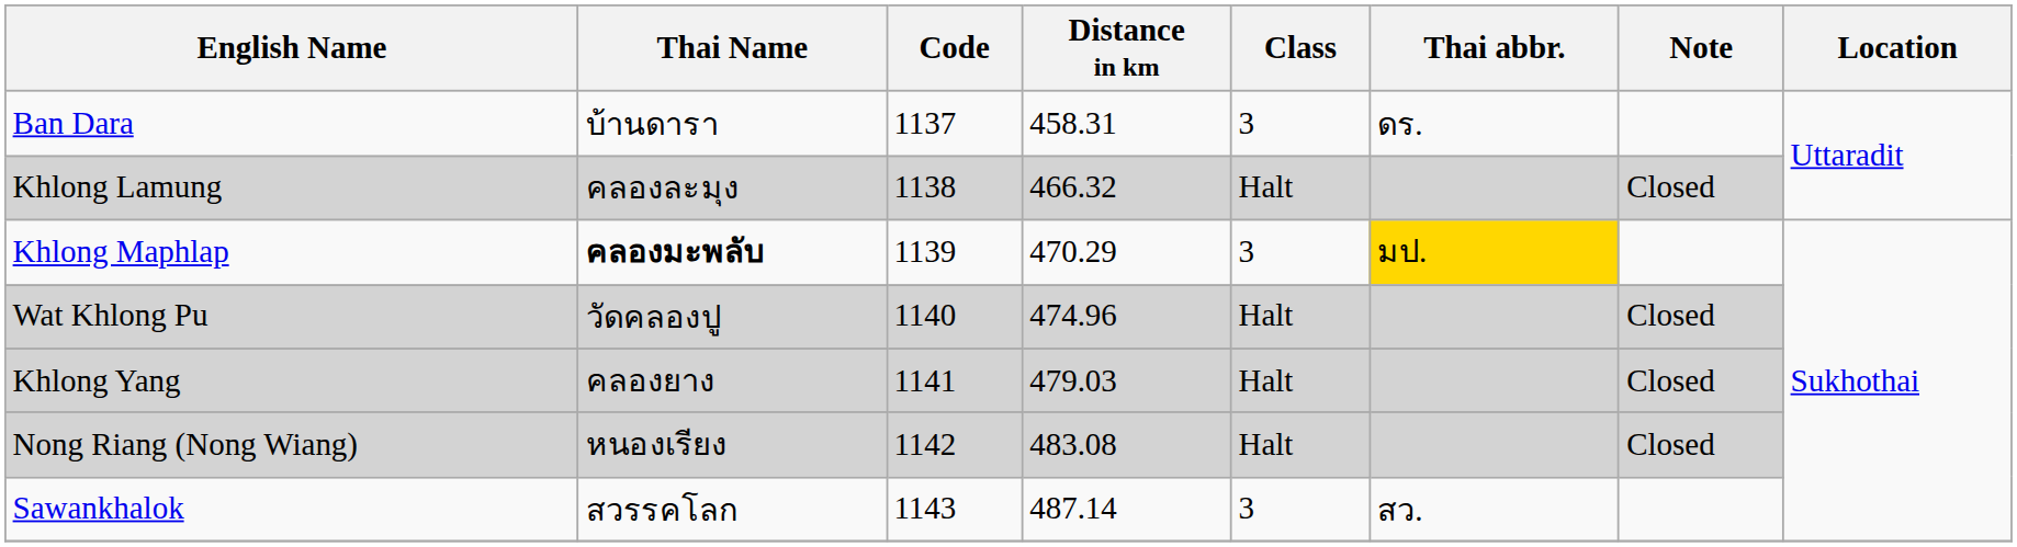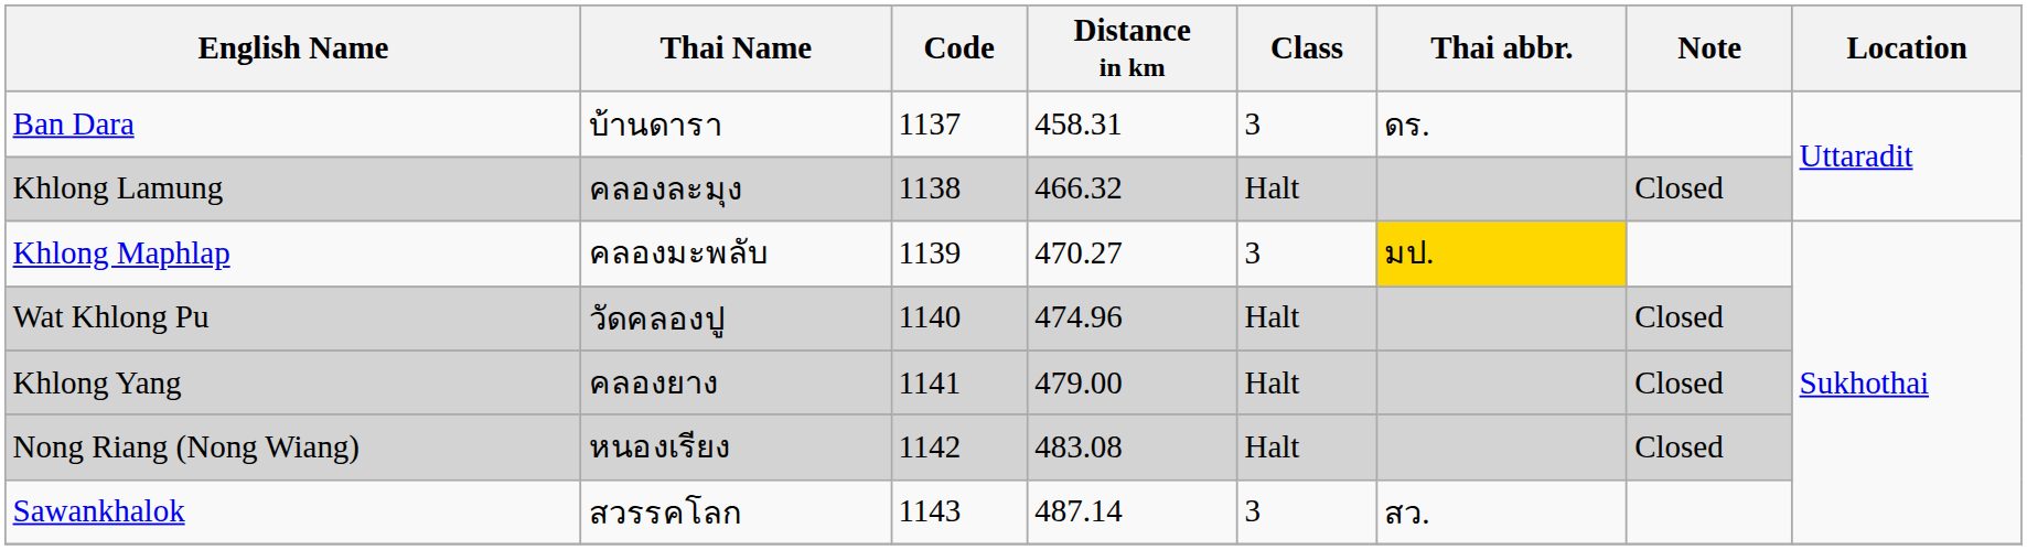Khlong Maphlap | Thai Name: bold -> normal
Khlong Maphlap | Distance in km: 470.29 -> 470.27
Khlong Yang | Distance in km: 479.03 -> 479.00
